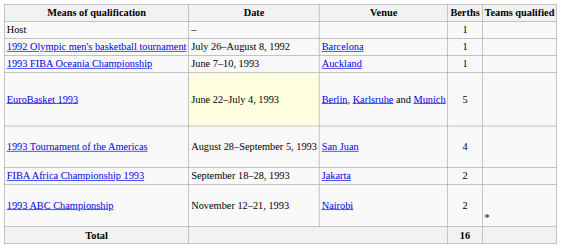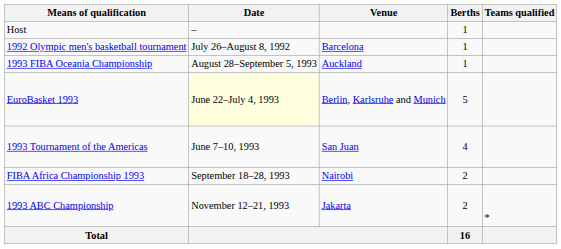1993 FIBA Oceania Championship | Date: June 7–10, 1993 -> August 28–September 5, 1993
1993 Tournament of the Americas | Date: August 28–September 5, 1993 -> June 7–10, 1993
FIBA Africa Championship 1993 | Venue: Jakarta -> Nairobi
1993 ABC Championship | Venue: Nairobi -> Jakarta
